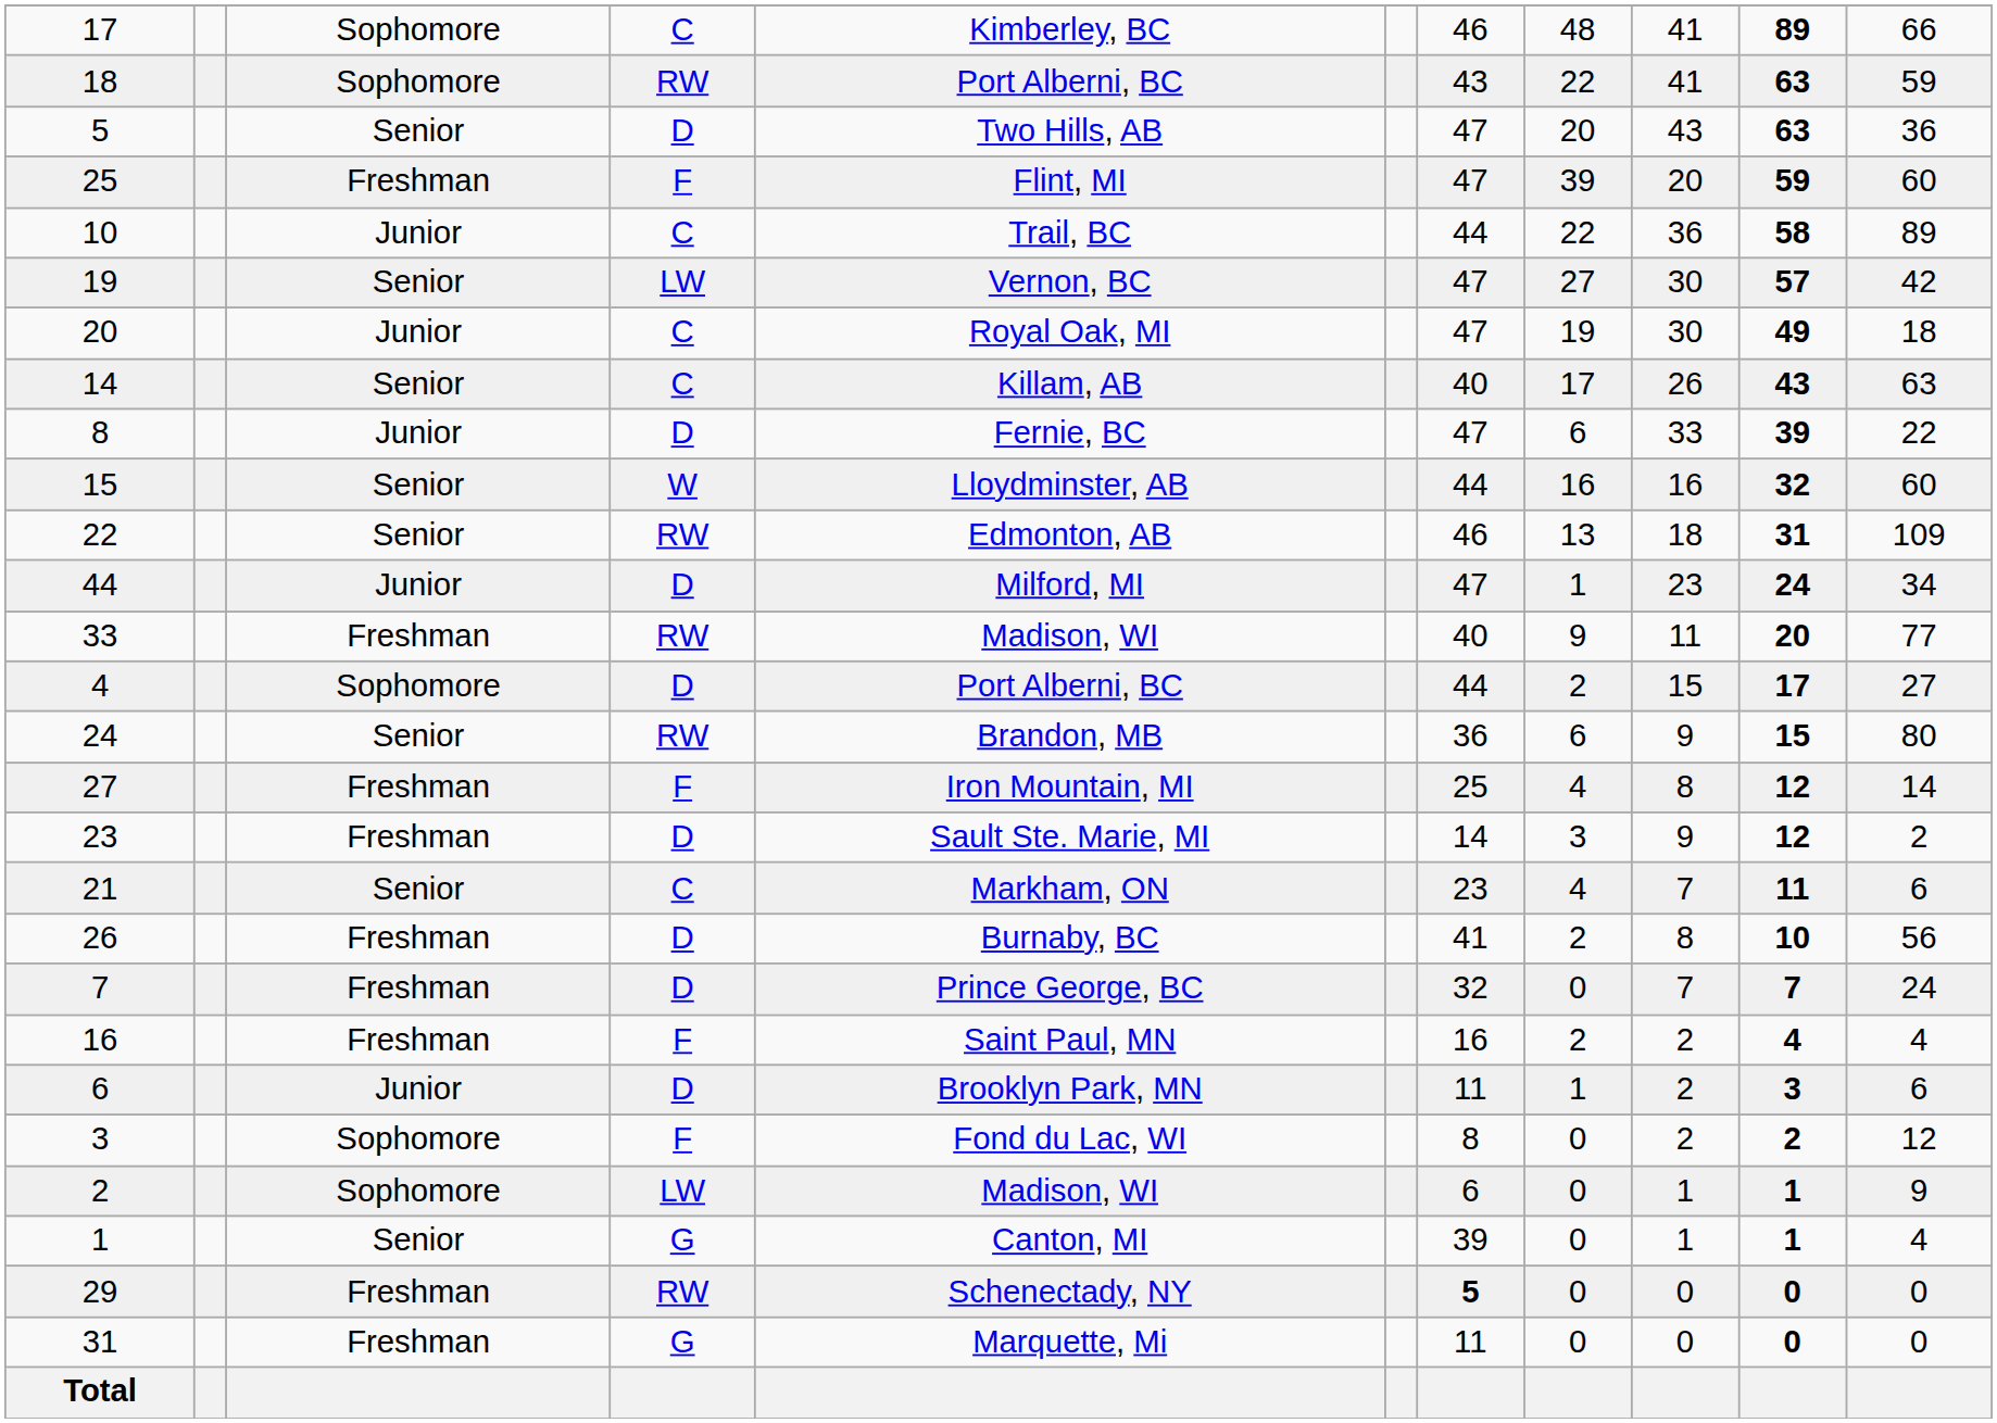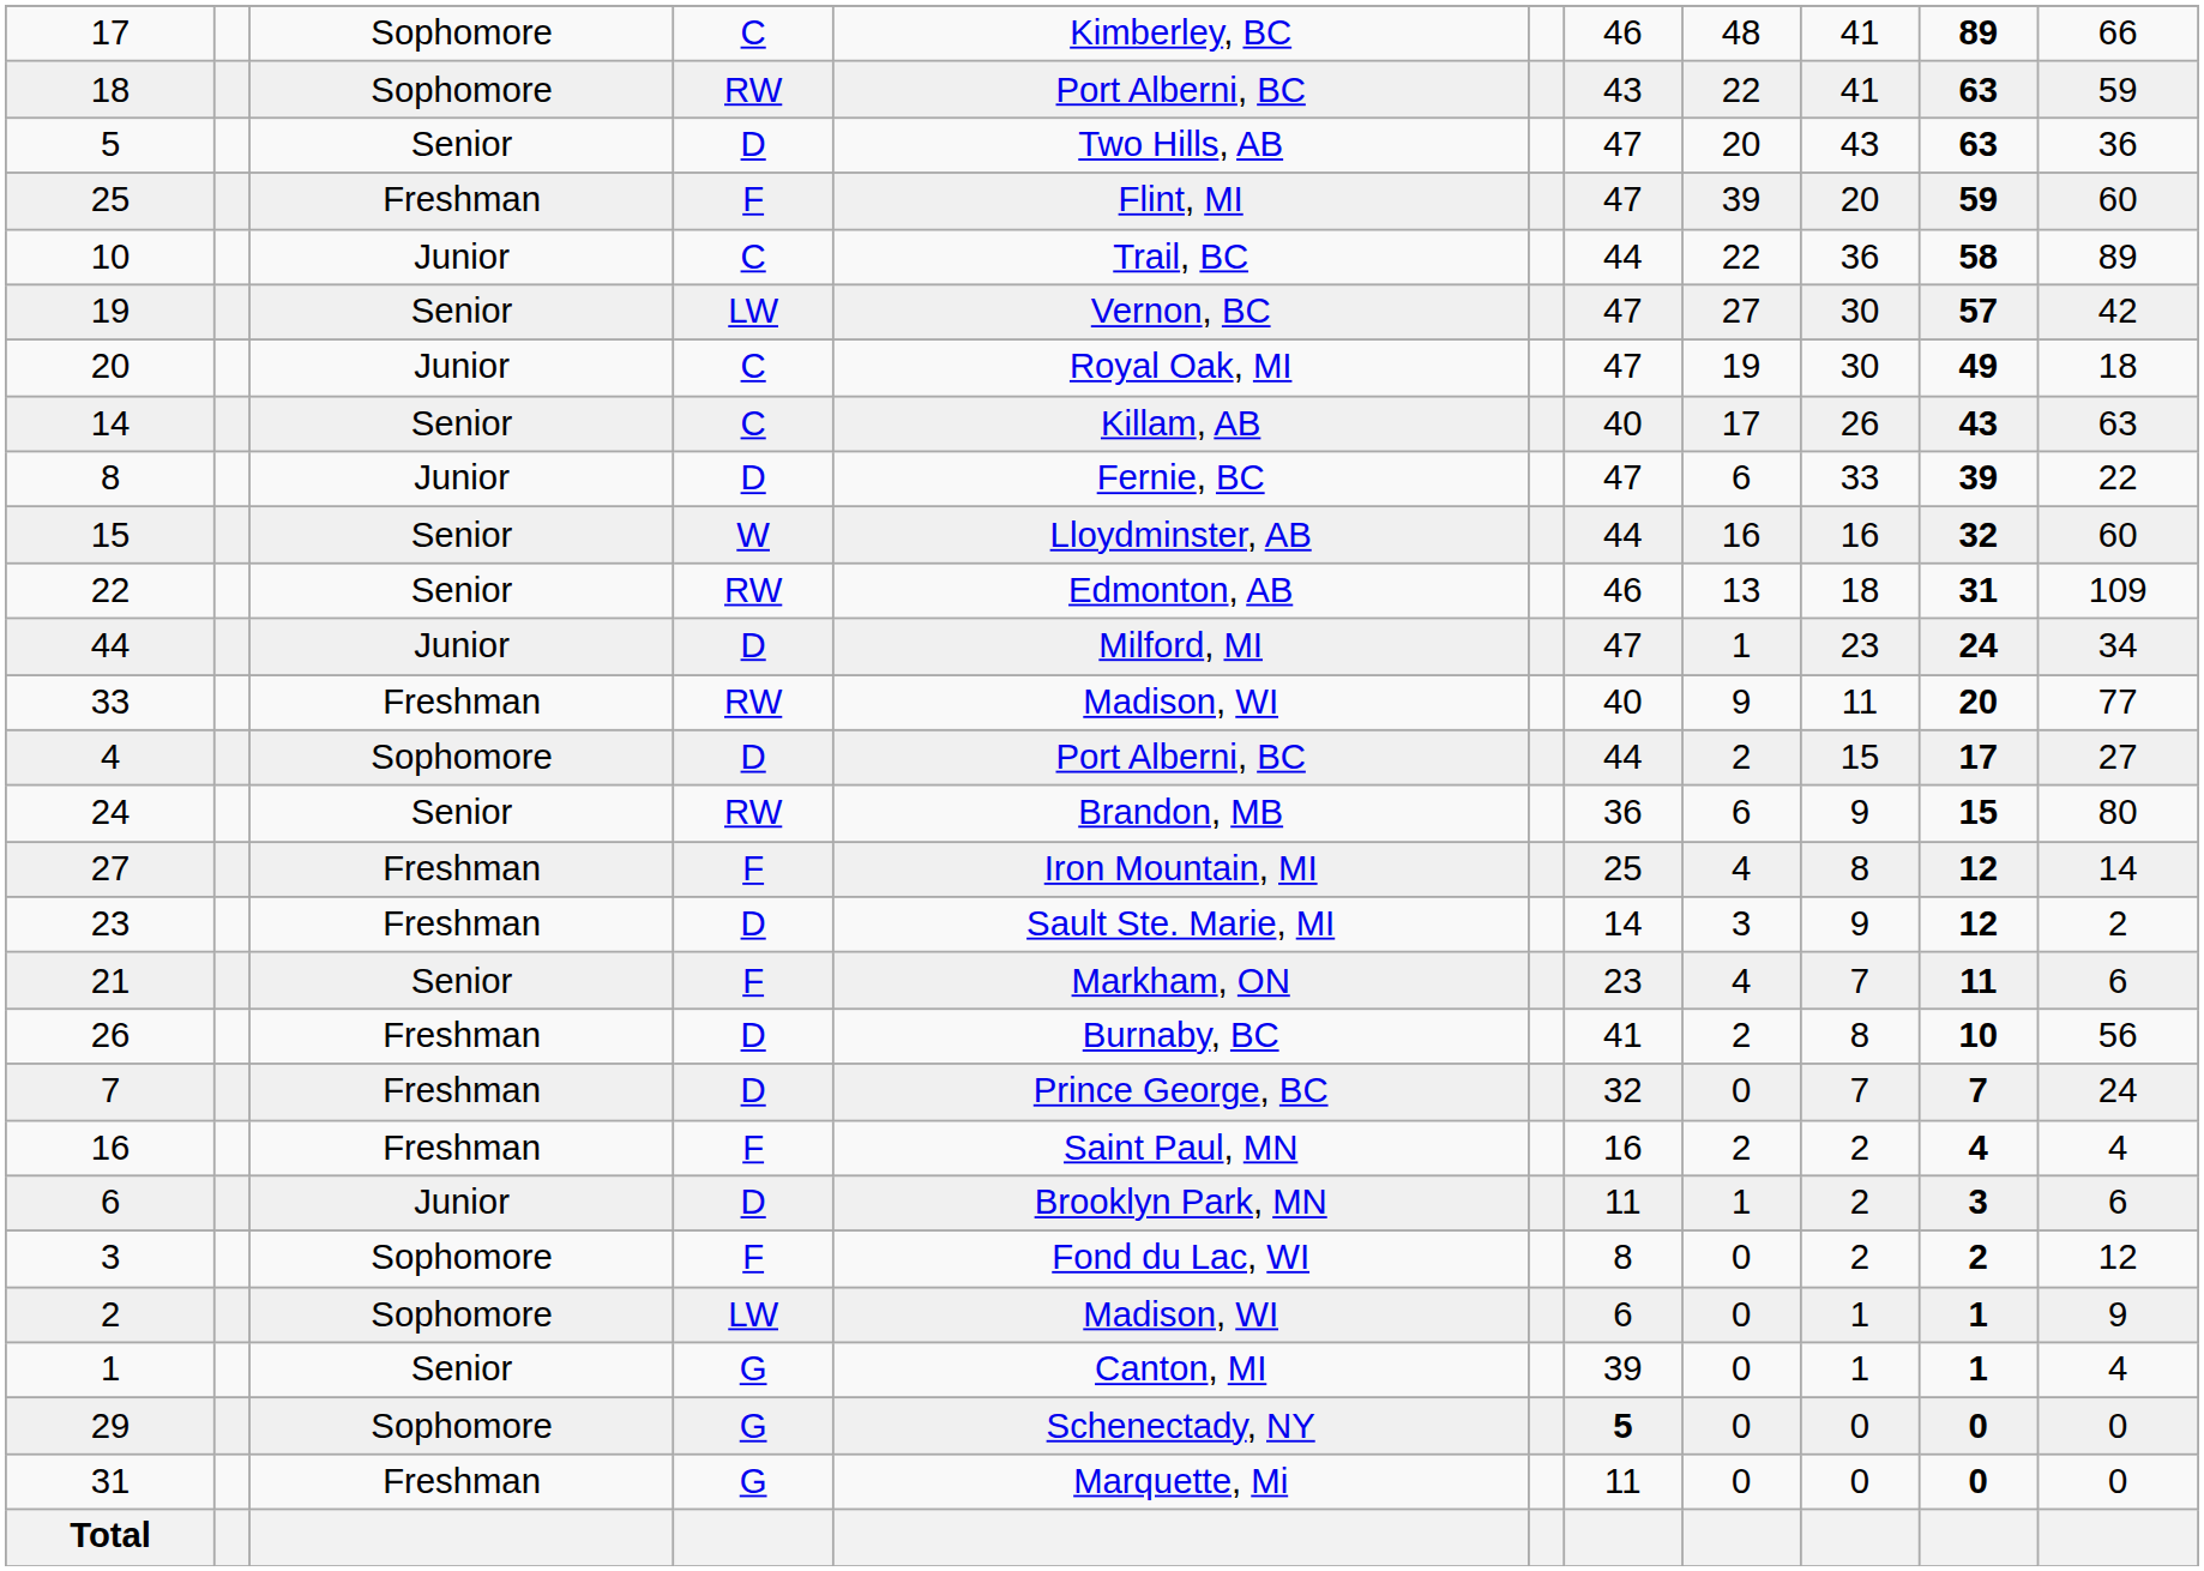21 | column 4: C -> F
29 | column 3: Freshman -> Sophomore
29 | column 4: RW -> G
